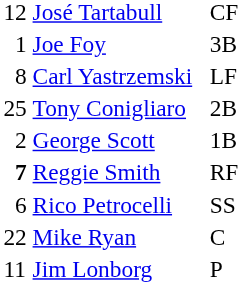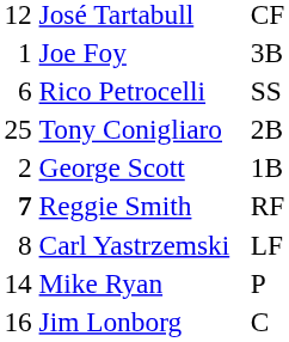rows swapped: Carl Yastrzemski <-> Rico Petrocelli
Mike Ryan | column 1: 22 -> 14
Mike Ryan | column 3: C -> P
Jim Lonborg | column 1: 11 -> 16
Jim Lonborg | column 3: P -> C
